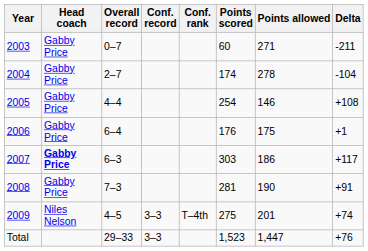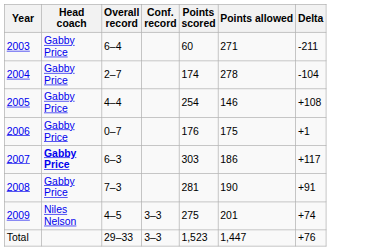- column: Conf. rank | T–4th
2003 | Overall record: 0–7 -> 6–4
2006 | Overall record: 6–4 -> 0–7
